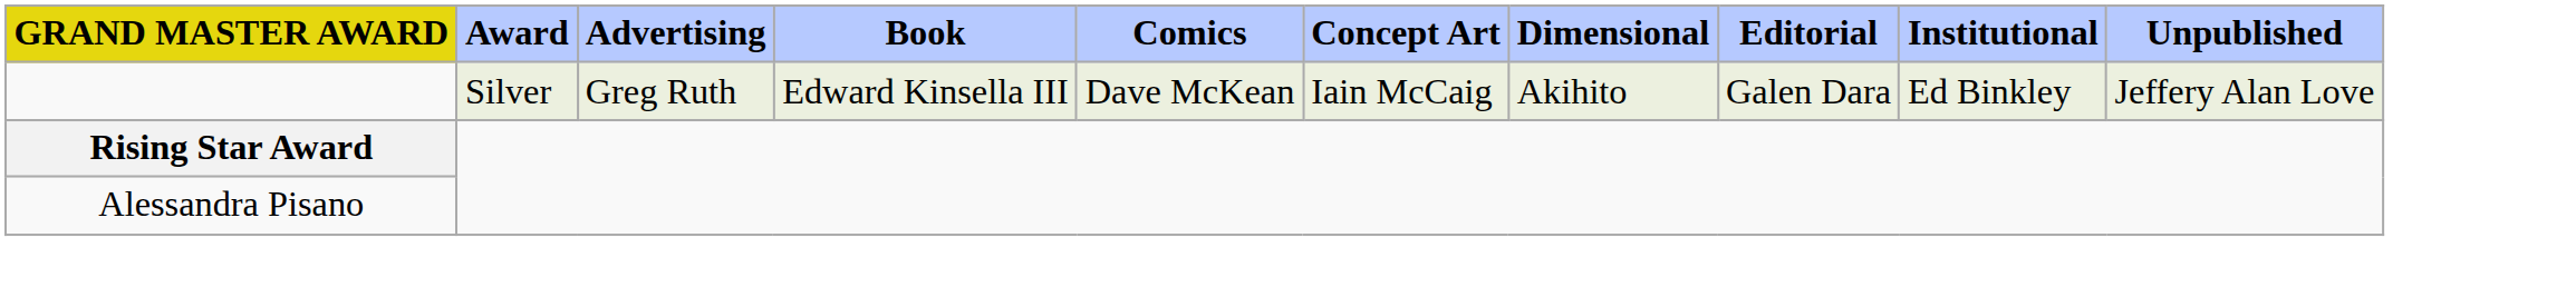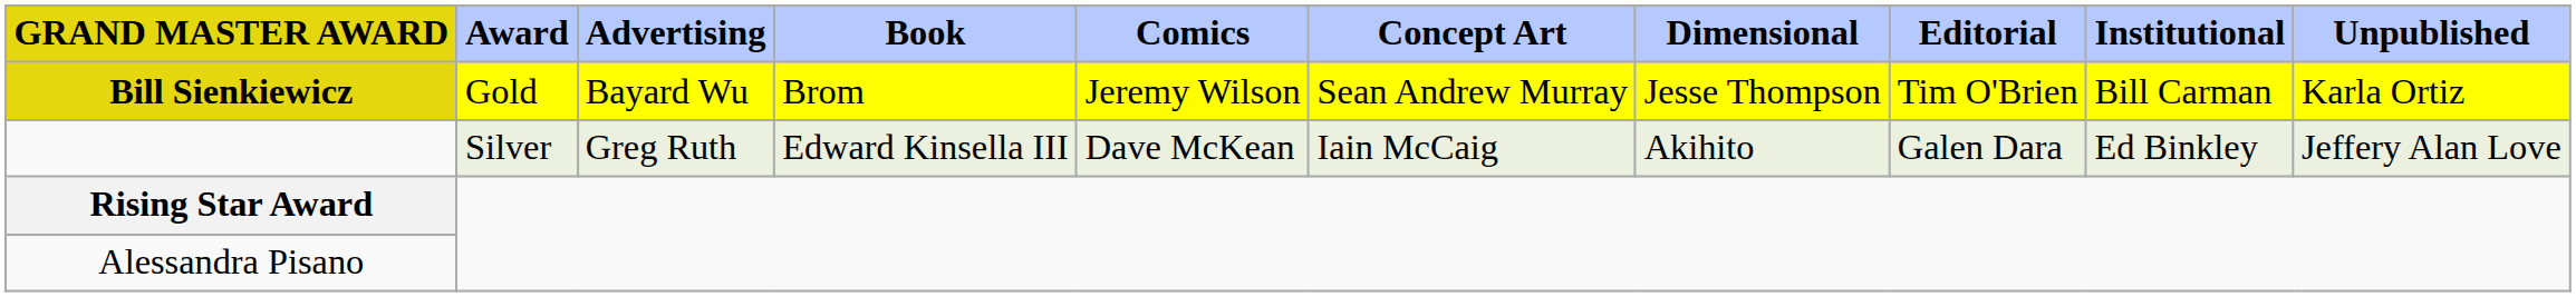+ row: Bill Sienkiewicz | Gold | Bayard Wu | Brom | Jeremy Wilson | Sean Andrew Murray | Jesse Thompson | Tim O'Brien | Bill Carman | Karla Ortiz
